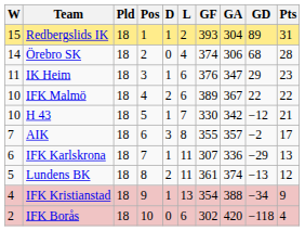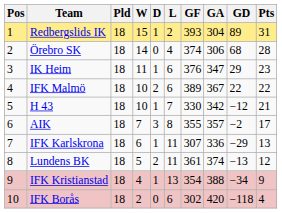columns swapped: Pos <-> W
